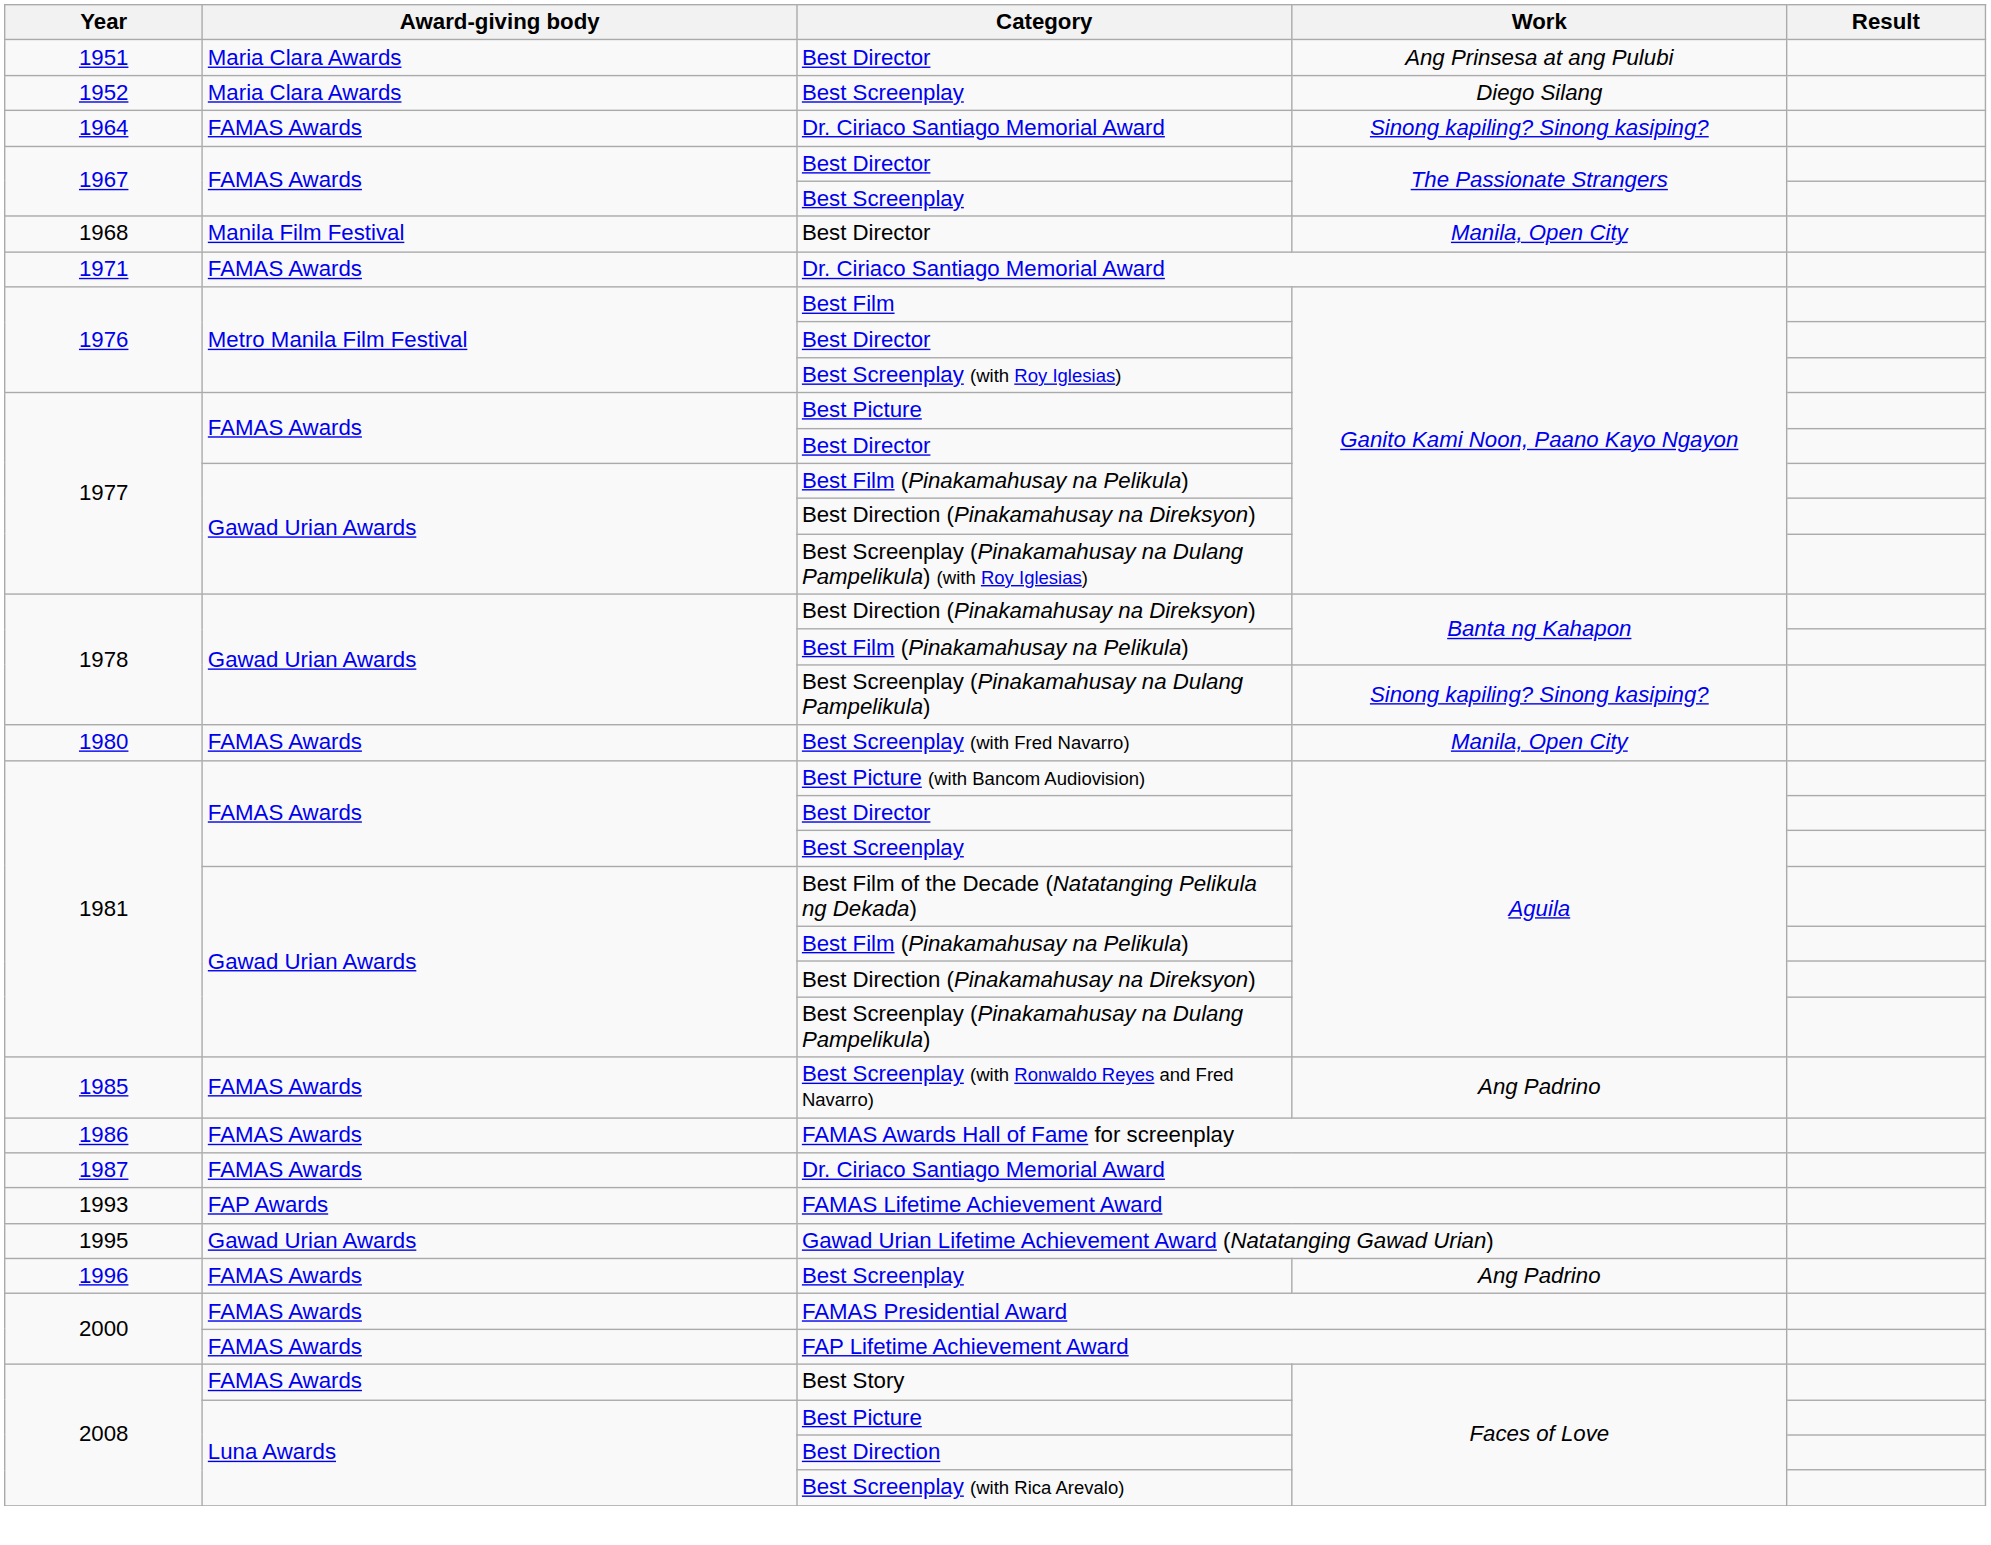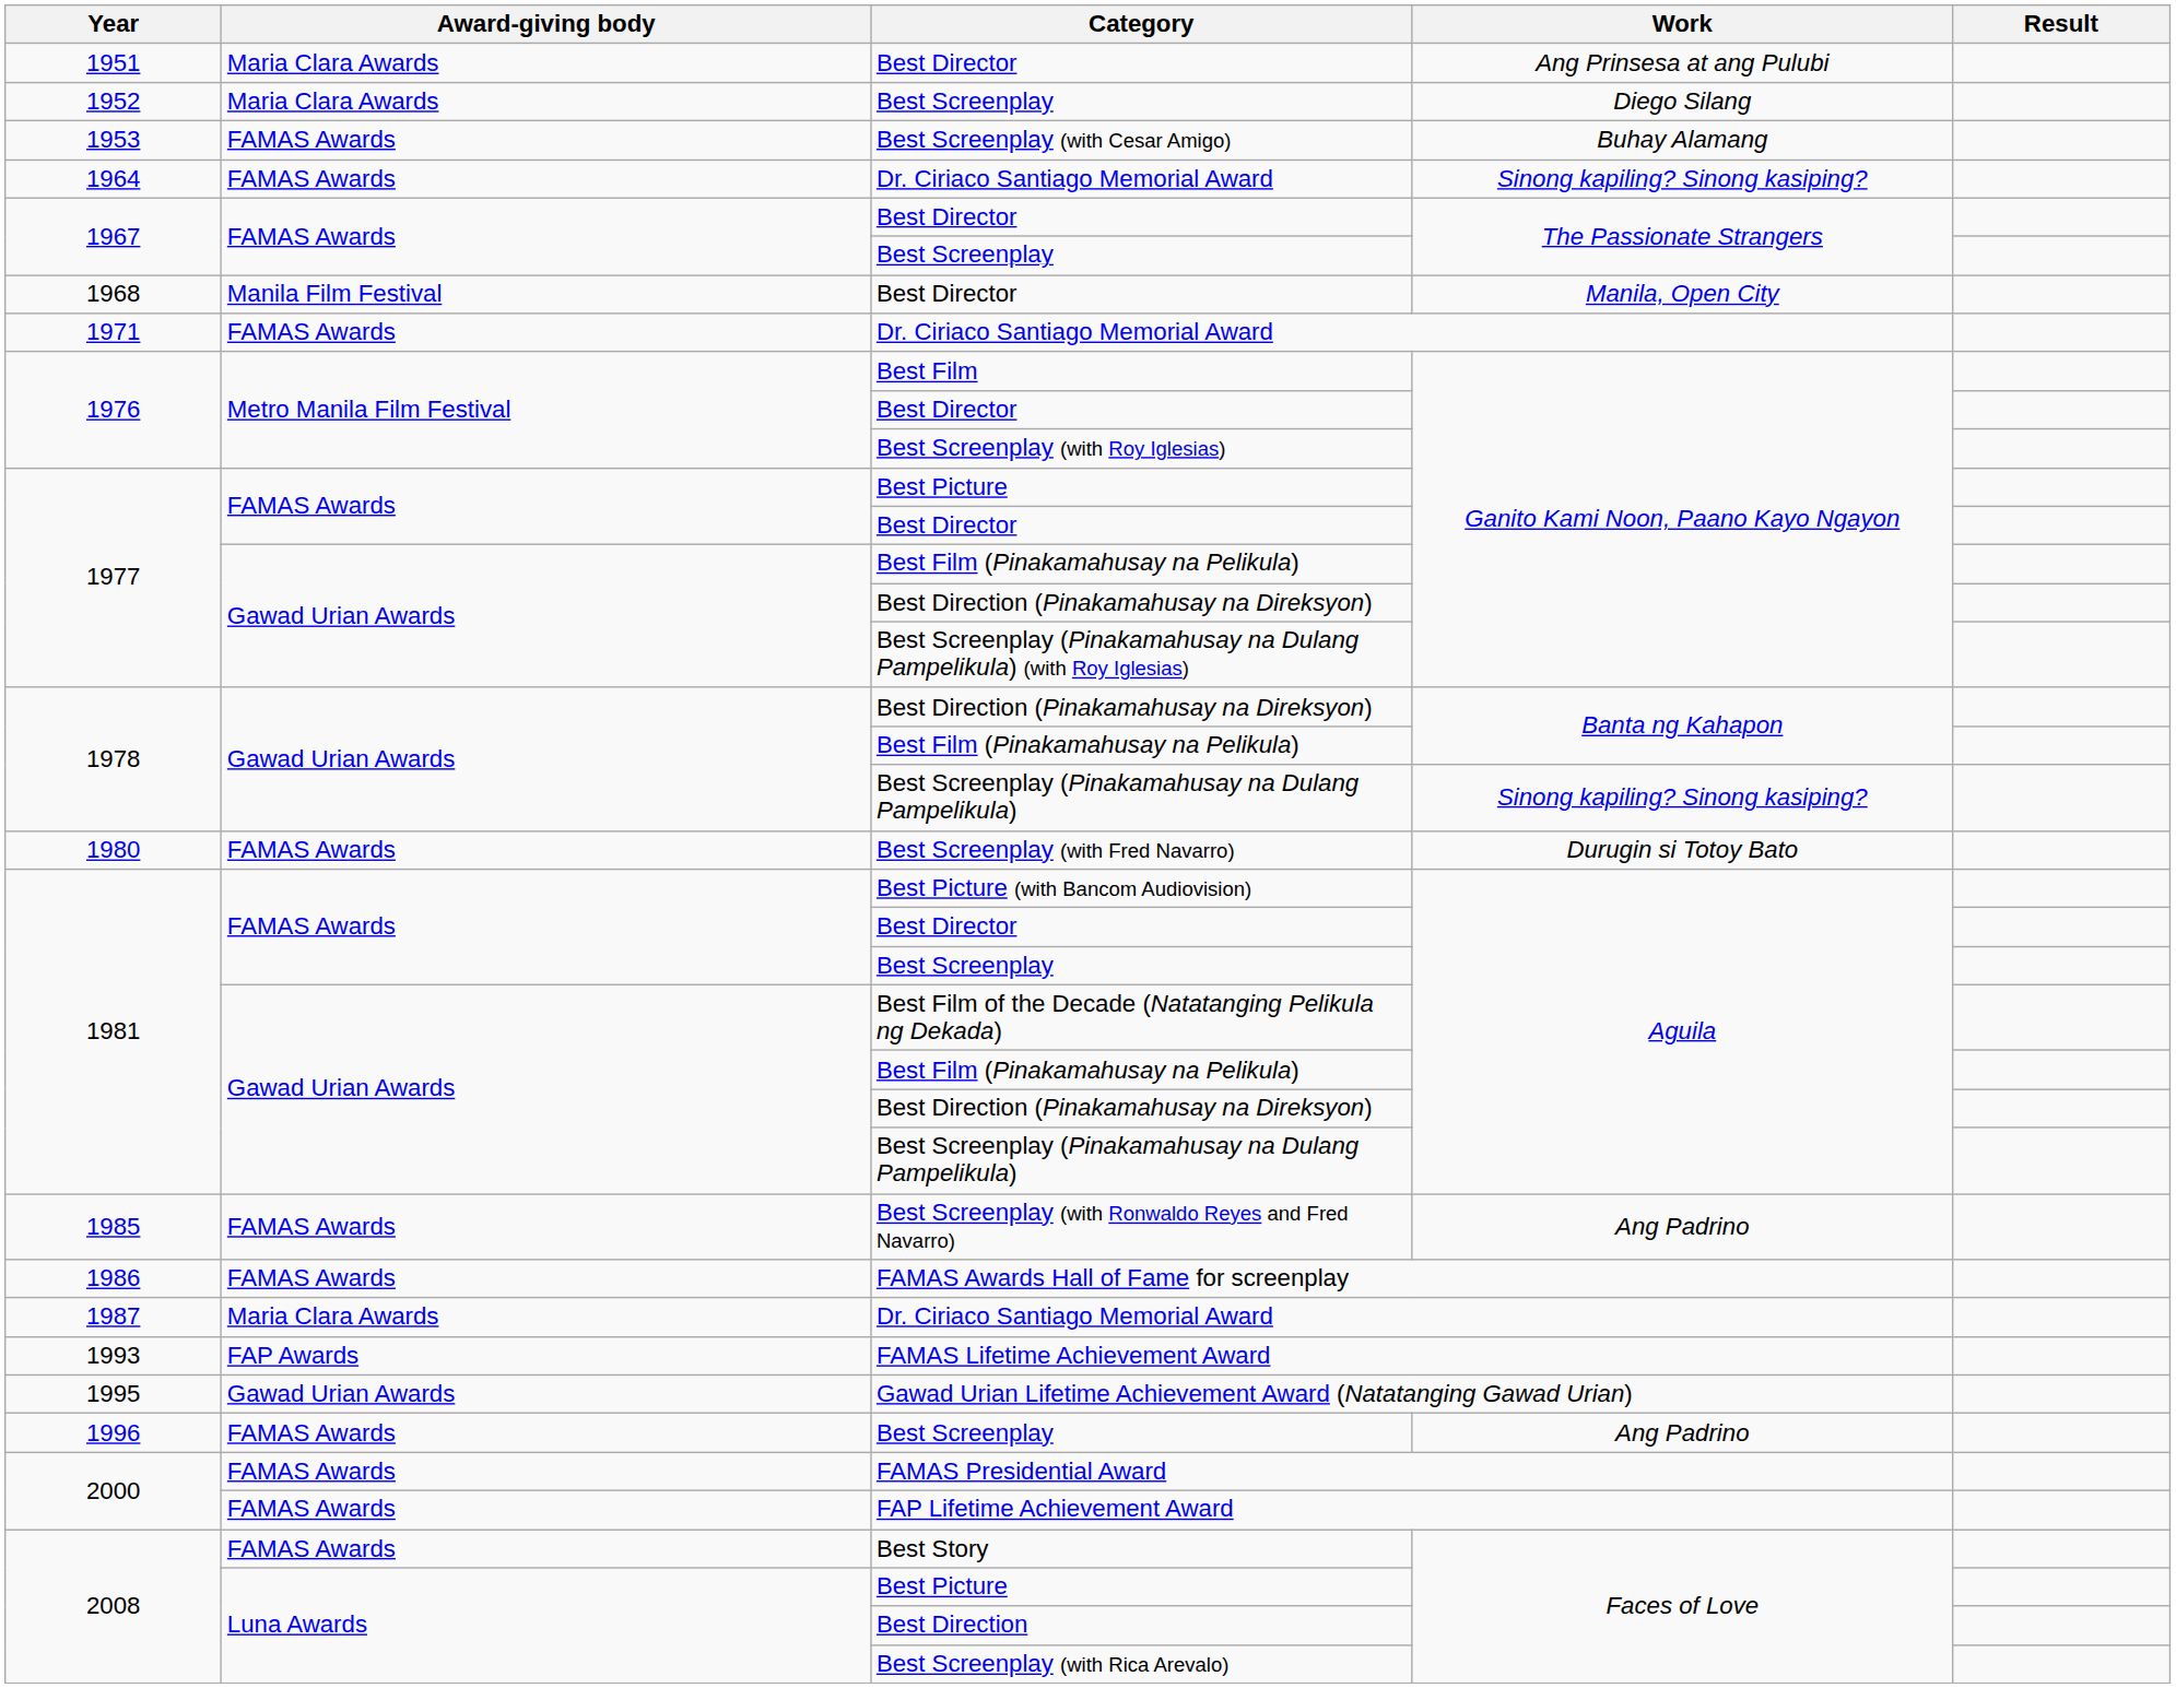+ row: 1953 | FAMAS Awards | Best Screenplay (with Cesar Amigo) | Buhay Alamang
Best Screenplay (with Fred Navarro) | Work: Manila, Open City -> Durugin si Totoy Bato
1987 / Dr. Ciriaco Santiago Memorial Award | Award-giving body: FAMAS Awards -> Maria Clara Awards
